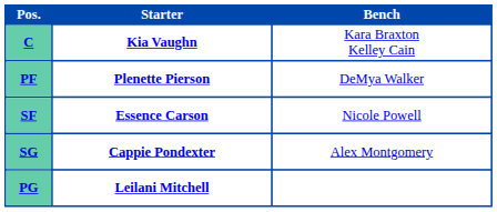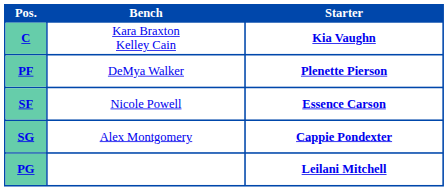columns swapped: Starter <-> Bench
